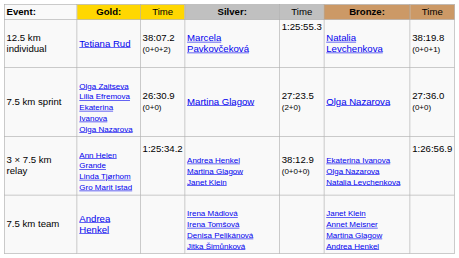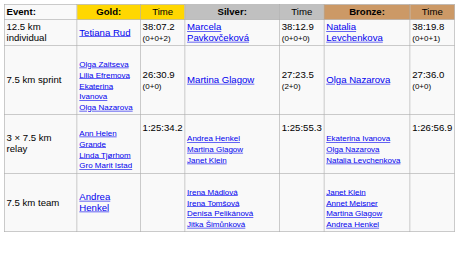12.5 km individual | column 5: 1:25:55.3 -> 38:12.9 (0+0+0)
3 × 7.5 km relay | column 5: 38:12.9 (0+0+0) -> 1:25:55.3
